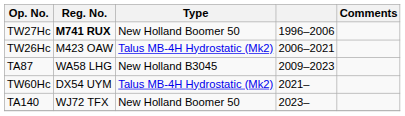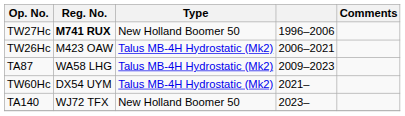TA87 | Type: New Holland B3045 -> Talus MB-4H Hydrostatic (Mk2)
